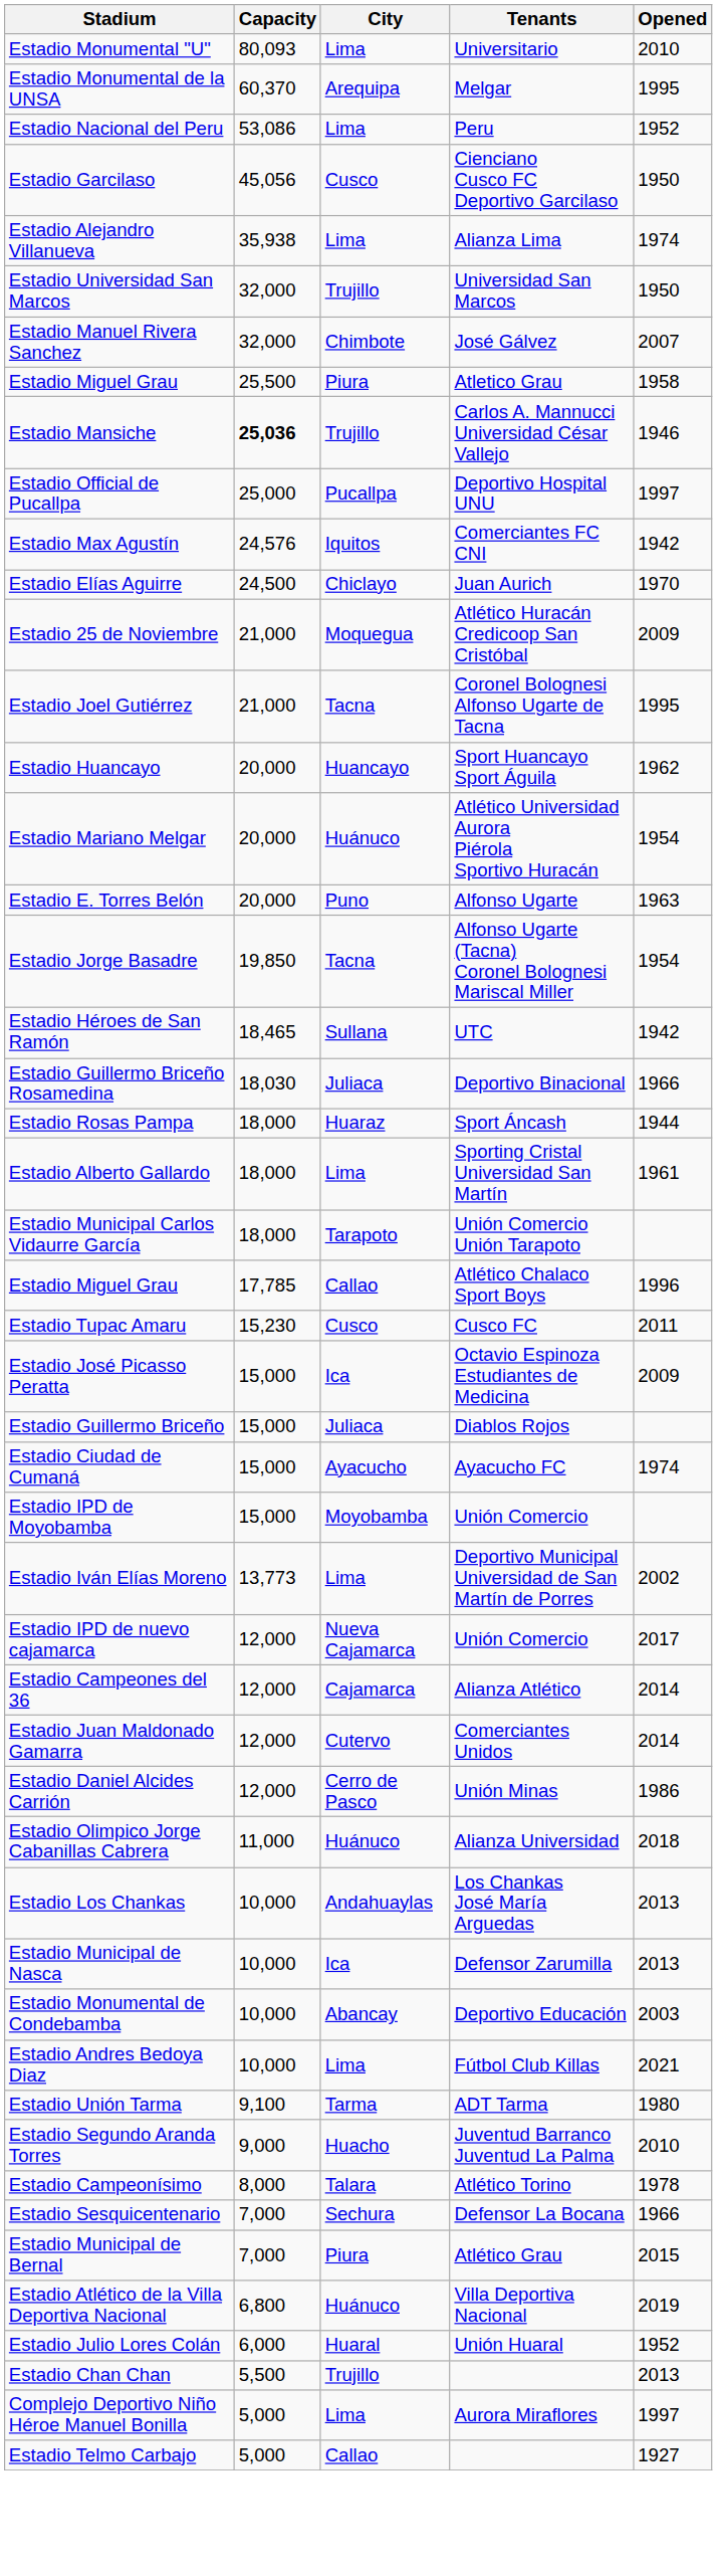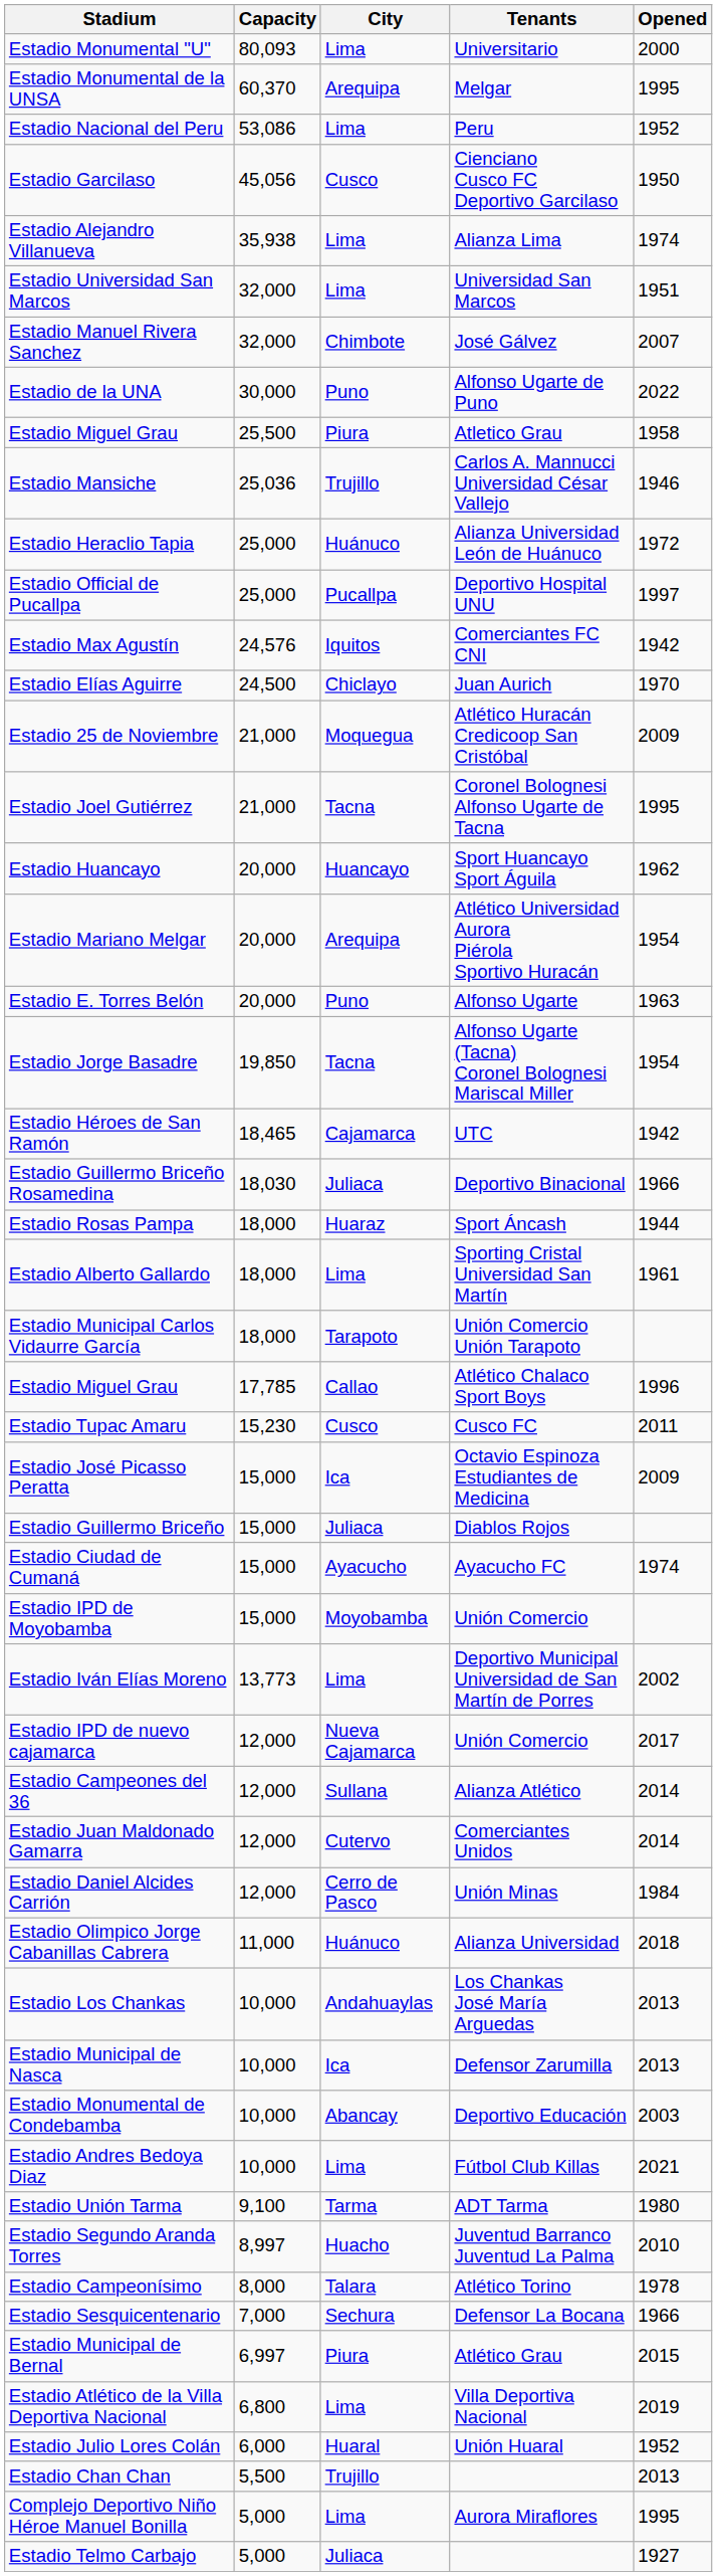Estadio Monumental "U" | Opened: 2010 -> 2000
Estadio Universidad San Marcos | City: Trujillo -> Lima
Estadio Universidad San Marcos | Opened: 1950 -> 1951
+ row: Estadio de la UNA | 30,000 | Puno | Alfonso Ugarte de Puno | 2022
Estadio Mansiche | Capacity: bold -> normal
+ row: Estadio Heraclio Tapia | 25,000 | Huánuco | Alianza Universidad León de Huánuco | 1972
Estadio Mariano Melgar | City: Huánuco -> Arequipa
Estadio Héroes de San Ramón | City: Sullana -> Cajamarca
Estadio Campeones del 36 | City: Cajamarca -> Sullana
Estadio Daniel Alcides Carrión | Opened: 1986 -> 1984
Estadio Segundo Aranda Torres | Capacity: 9,000 -> 8,997
Estadio Municipal de Bernal | Capacity: 7,000 -> 6,997
Estadio Atlético de la Villa Deportiva Nacional | City: Huánuco -> Lima
Complejo Deportivo Niño Héroe Manuel Bonilla | Opened: 1997 -> 1995
Estadio Telmo Carbajo | City: Callao -> Juliaca
